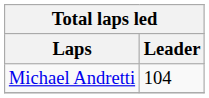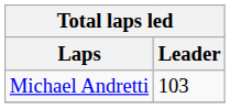Michael Andretti | Leader: 104 -> 103
